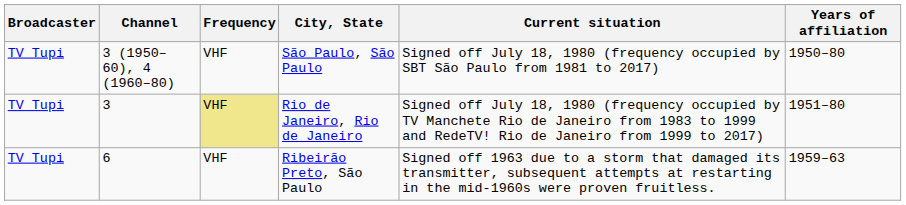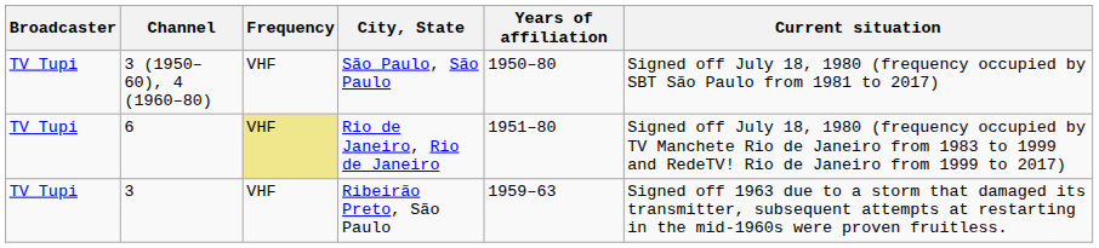columns swapped: Years of affiliation <-> Current situation
Rio de Janeiro, Rio de Janeiro | Channel: 3 -> 6
Ribeirão Preto, São Paulo | Channel: 6 -> 3
